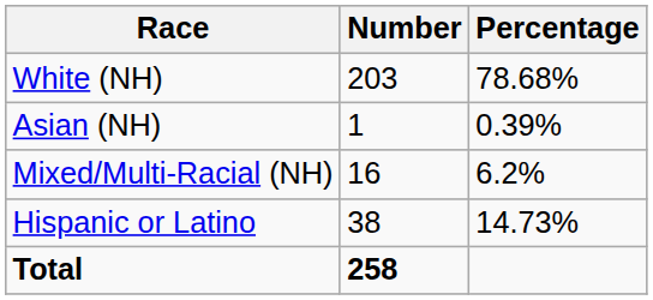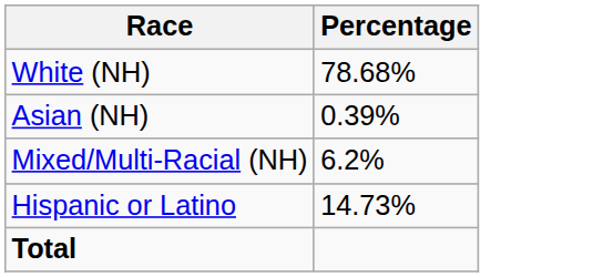- column: Number | 203 | 1 | 16 | 38 | 258
